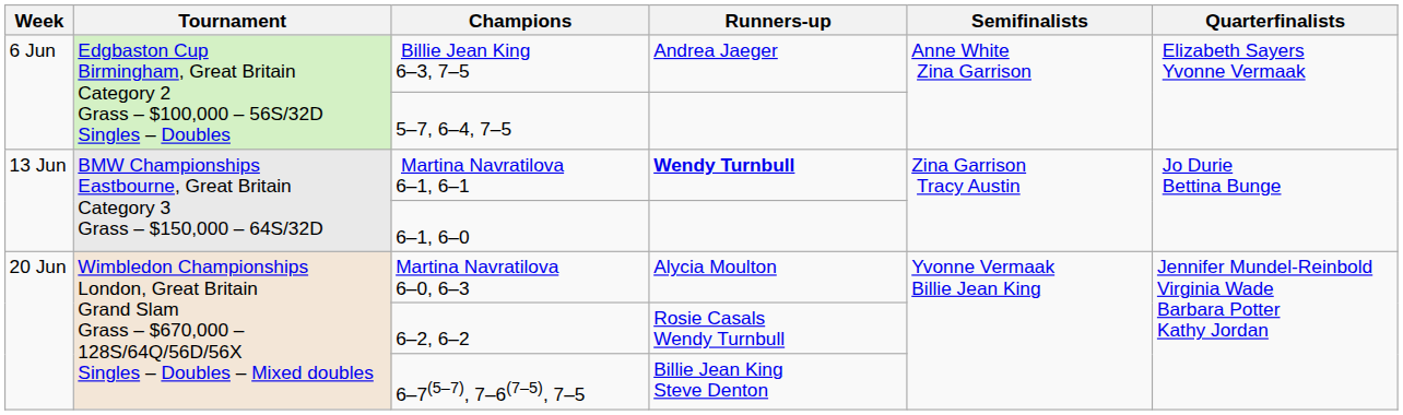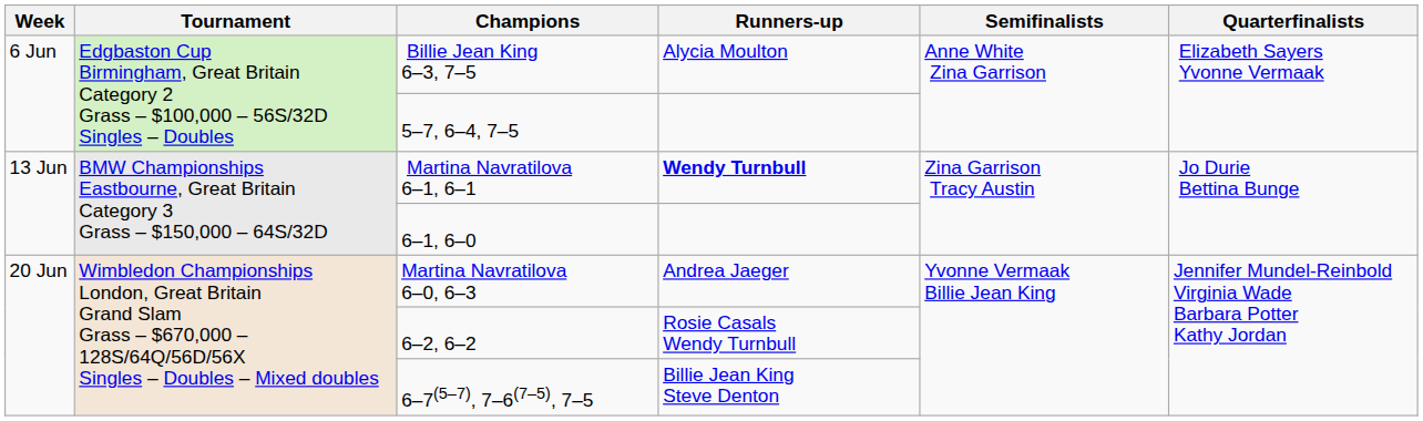Billie Jean King 6–3, 7–5 | Runners-up: Andrea Jaeger -> Alycia Moulton
Martina Navratilova 6–0, 6–3 | Runners-up: Alycia Moulton -> Andrea Jaeger
